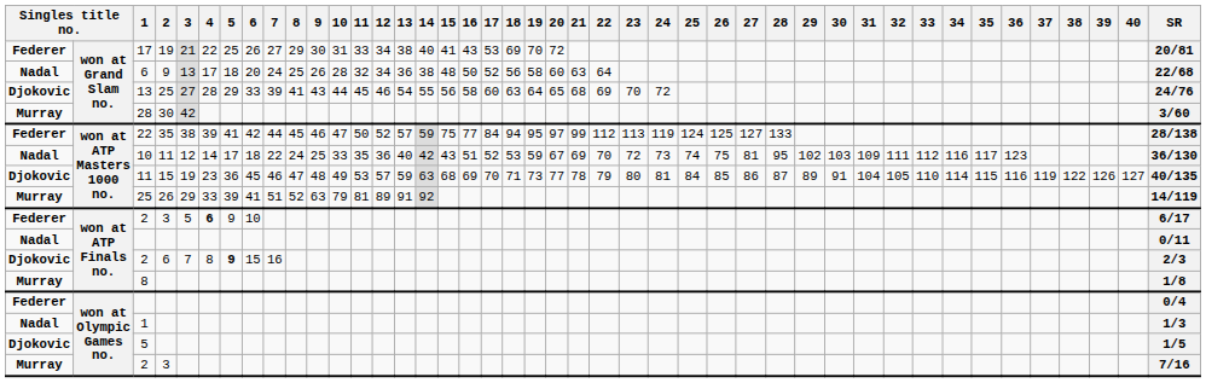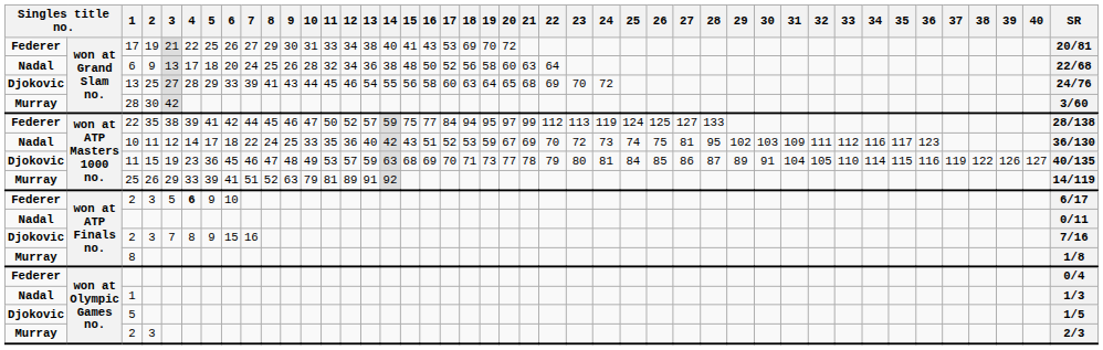Djokovic / 2 | 2: 6 -> 3
Djokovic / 2 | 5: bold -> normal
Djokovic / 2 | SR: 2/3 -> 7/16
Murray / 2 | SR: 7/16 -> 2/3
